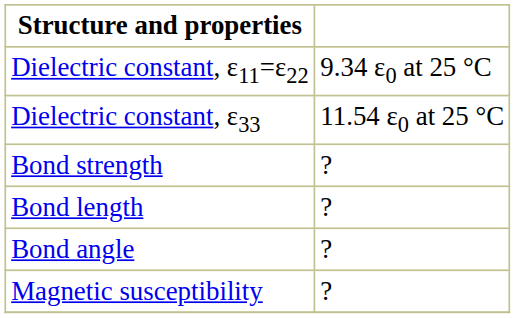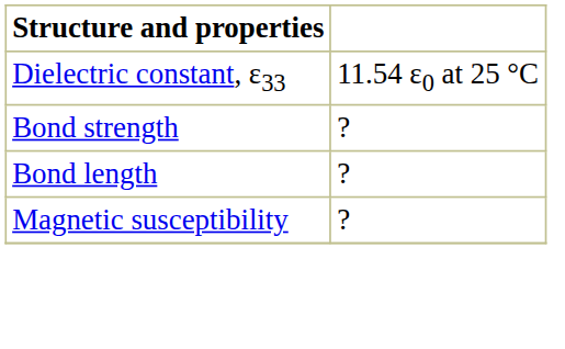- row: Dielectric constant, ε11=ε22 | 9.34 ε0 at 25 °C
- row: Bond angle | ?
